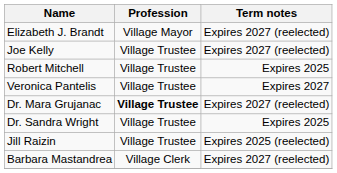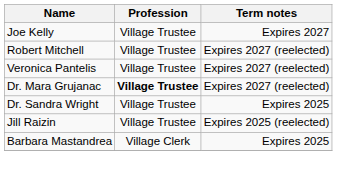- row: Elizabeth J. Brandt | Village Mayor | Expires 2027 (reelected)
Joe Kelly | Term notes: Expires 2027 (reelected) -> Expires 2027
Robert Mitchell | Term notes: Expires 2025 -> Expires 2027 (reelected)
Veronica Pantelis | Term notes: Expires 2027 -> Expires 2027 (reelected)
Barbara Mastandrea | Term notes: Expires 2027 (reelected) -> Expires 2025
